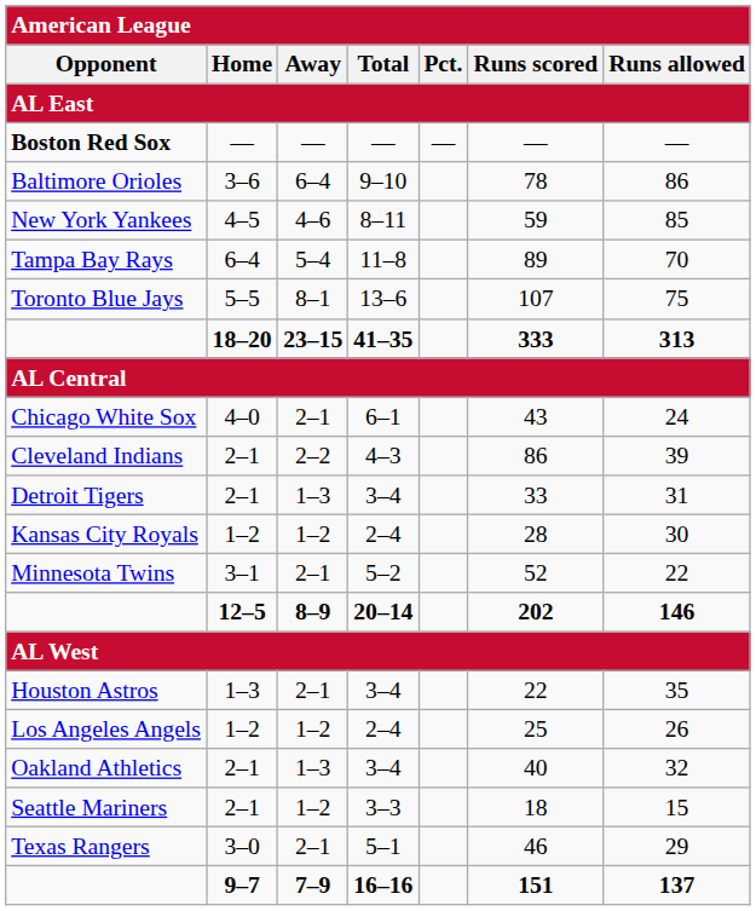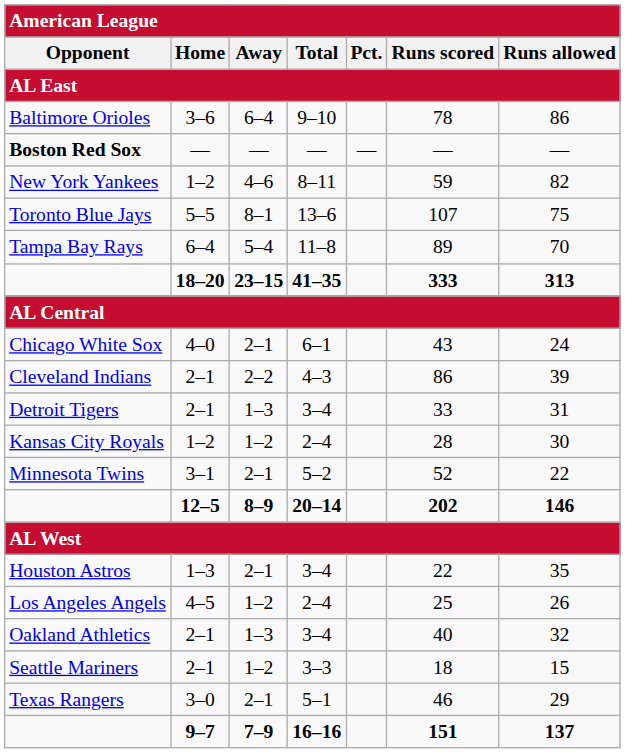rows swapped: Baltimore Orioles <-> Boston Red Sox
New York Yankees | Home: 4–5 -> 1–2
New York Yankees | Runs allowed: 85 -> 82
rows swapped: Tampa Bay Rays <-> Toronto Blue Jays
Los Angeles Angels | Home: 1–2 -> 4–5
